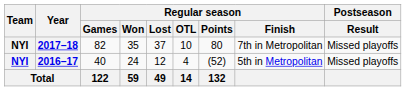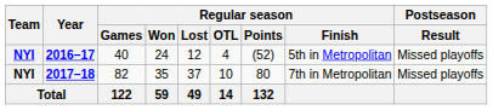rows swapped: 2016–17 <-> 2017–18
